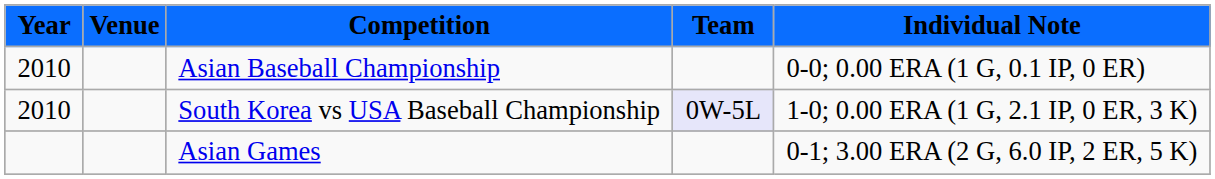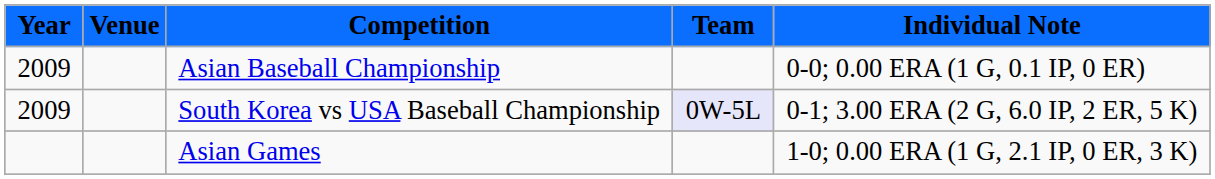Asian Baseball Championship | Year: 2010 -> 2009
South Korea vs USA Baseball Championship | Year: 2010 -> 2009
South Korea vs USA Baseball Championship | Individual Note: 1-0; 0.00 ERA (1 G, 2.1 IP, 0 ER, 3 K) -> 0-1; 3.00 ERA (2 G, 6.0 IP, 2 ER, 5 K)
Asian Games | Individual Note: 0-1; 3.00 ERA (2 G, 6.0 IP, 2 ER, 5 K) -> 1-0; 0.00 ERA (1 G, 2.1 IP, 0 ER, 3 K)
